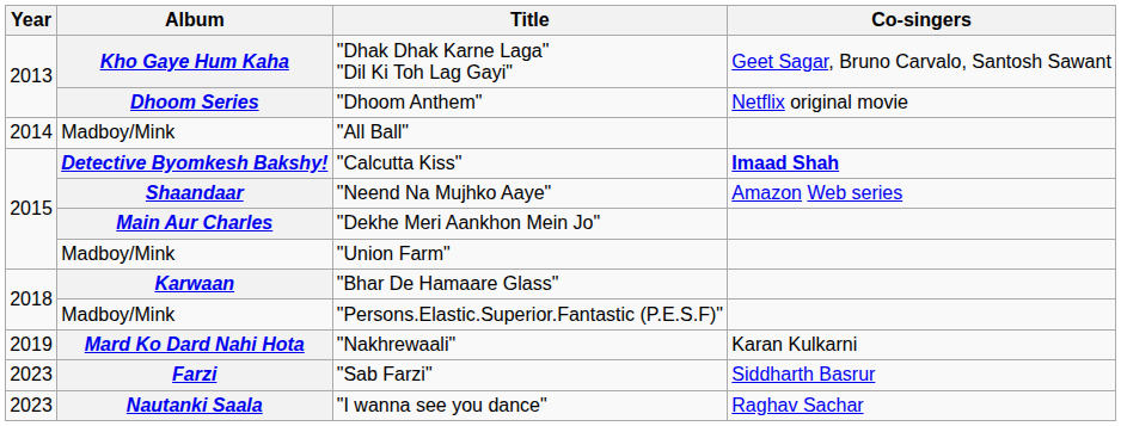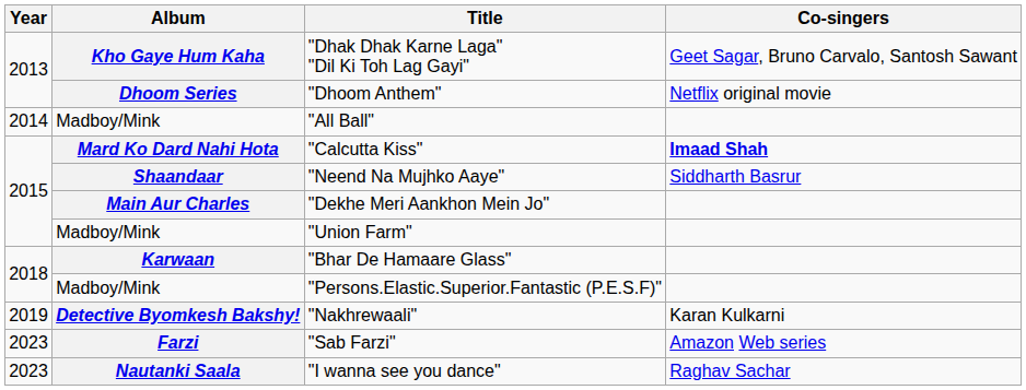"Calcutta Kiss" | Album: Detective Byomkesh Bakshy! -> Mard Ko Dard Nahi Hota
"Neend Na Mujhko Aaye" | Co-singers: Amazon Web series -> Siddharth Basrur
"Nakhrewaali" | Album: Mard Ko Dard Nahi Hota -> Detective Byomkesh Bakshy!
"Sab Farzi" | Co-singers: Siddharth Basrur -> Amazon Web series
